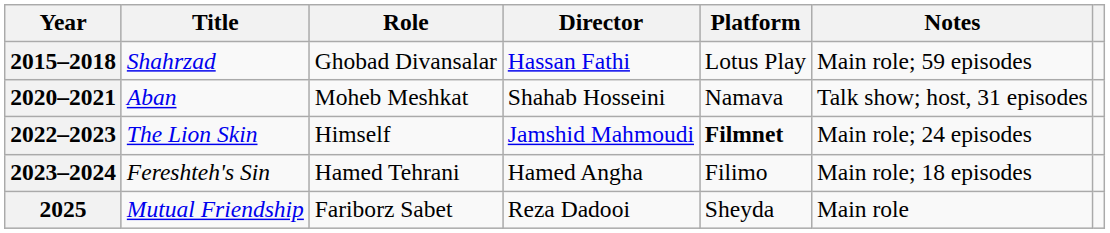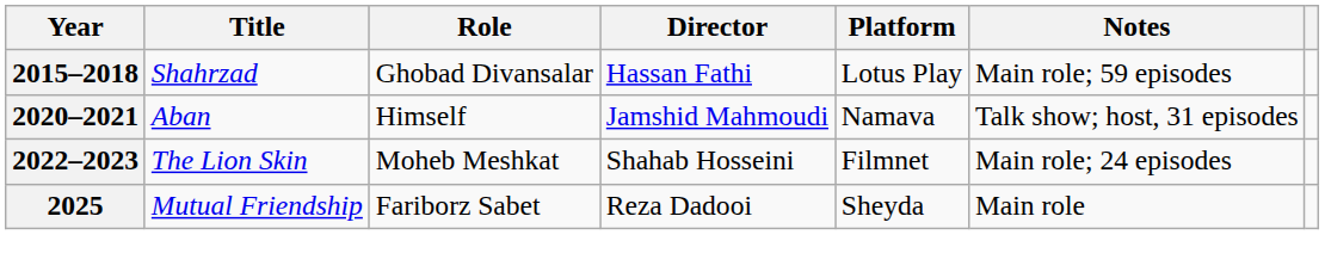2020–2021 | Role: Moheb Meshkat -> Himself
2020–2021 | Director: Shahab Hosseini -> Jamshid Mahmoudi
2022–2023 | Role: Himself -> Moheb Meshkat
2022–2023 | Director: Jamshid Mahmoudi -> Shahab Hosseini
2022–2023 | Platform: bold -> normal
- row: 2023–2024 | Fereshteh's Sin | Hamed Tehrani | Hamed Angha | Filimo | Main role; 18 episodes
